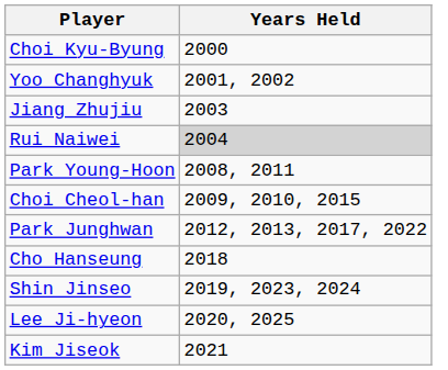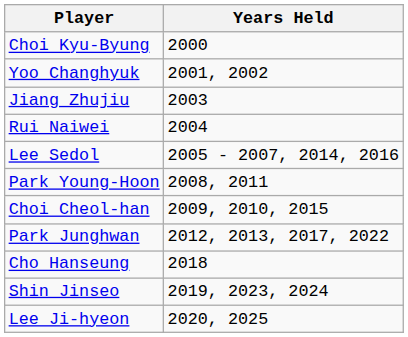Rui Naiwei | Years Held: lightgrey background -> no background
+ row: Lee Sedol | 2005 - 2007, 2014, 2016
- row: Kim Jiseok | 2021
